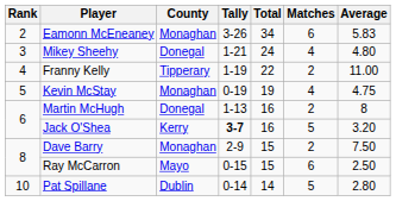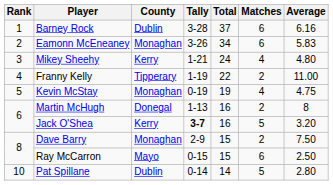+ row: 1 | Barney Rock | Dublin | 3-28 | 37 | 6 | 6.16
Mikey Sheehy | County: Donegal -> Kerry
